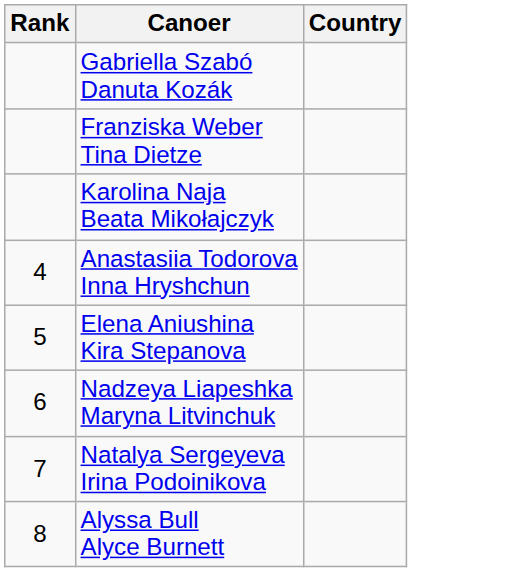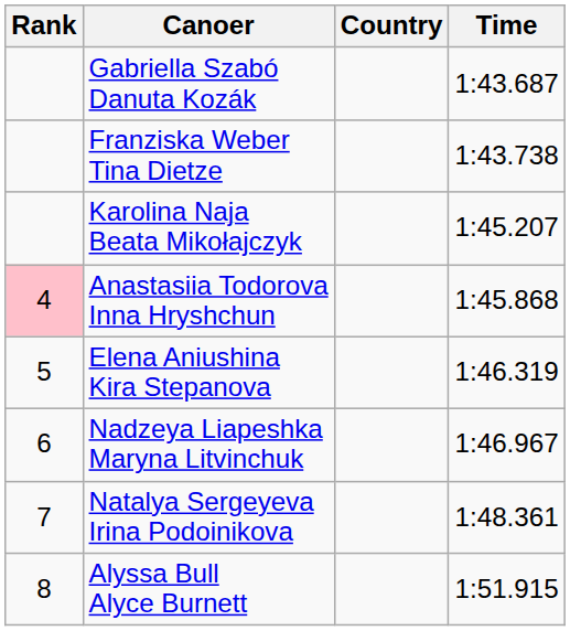+ column: Time | 1:43.687 | 1:43.738 | 1:45.207 | 1:45.868 | 1:46.319 | 1:46.967 | 1:48.361 | 1:51.915
Anastasiia Todorova Inna Hryshchun | Rank: no background -> pink background
